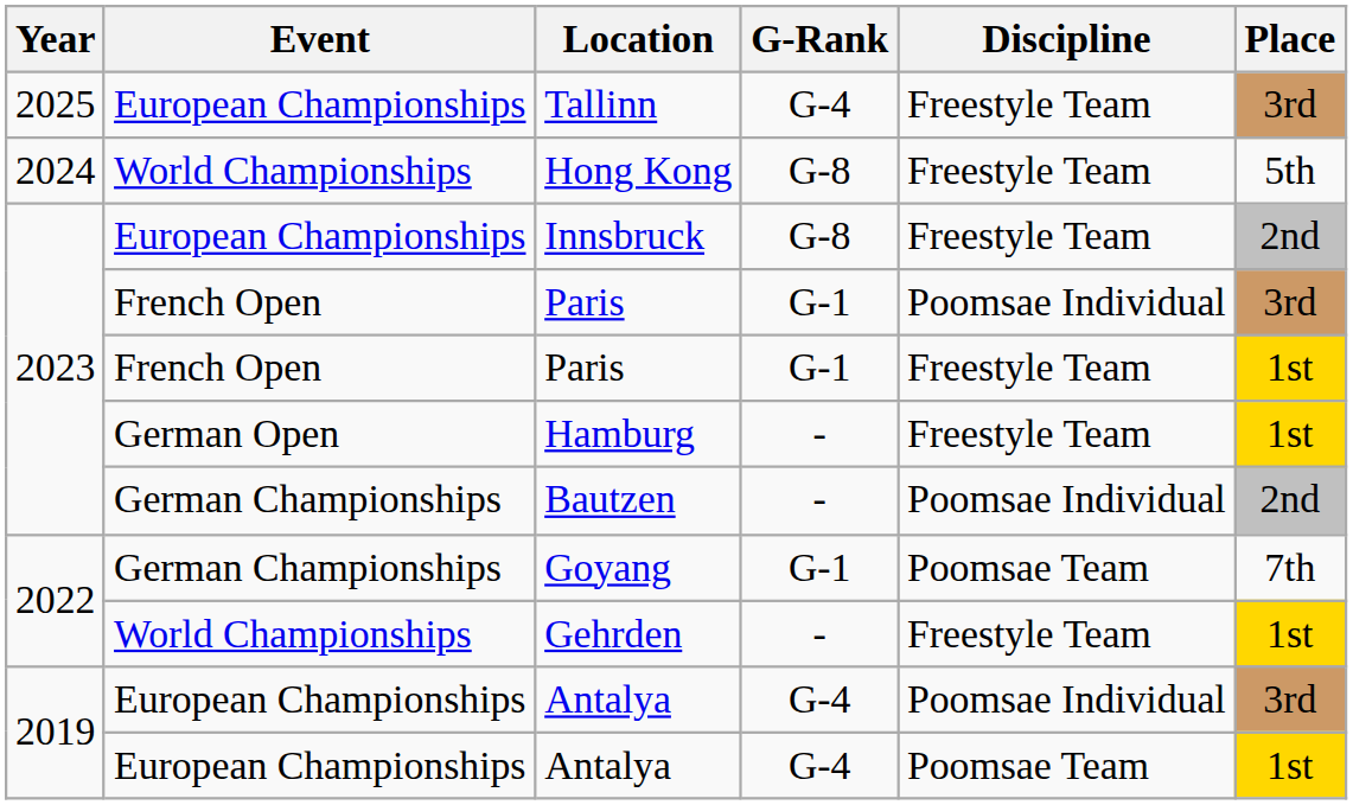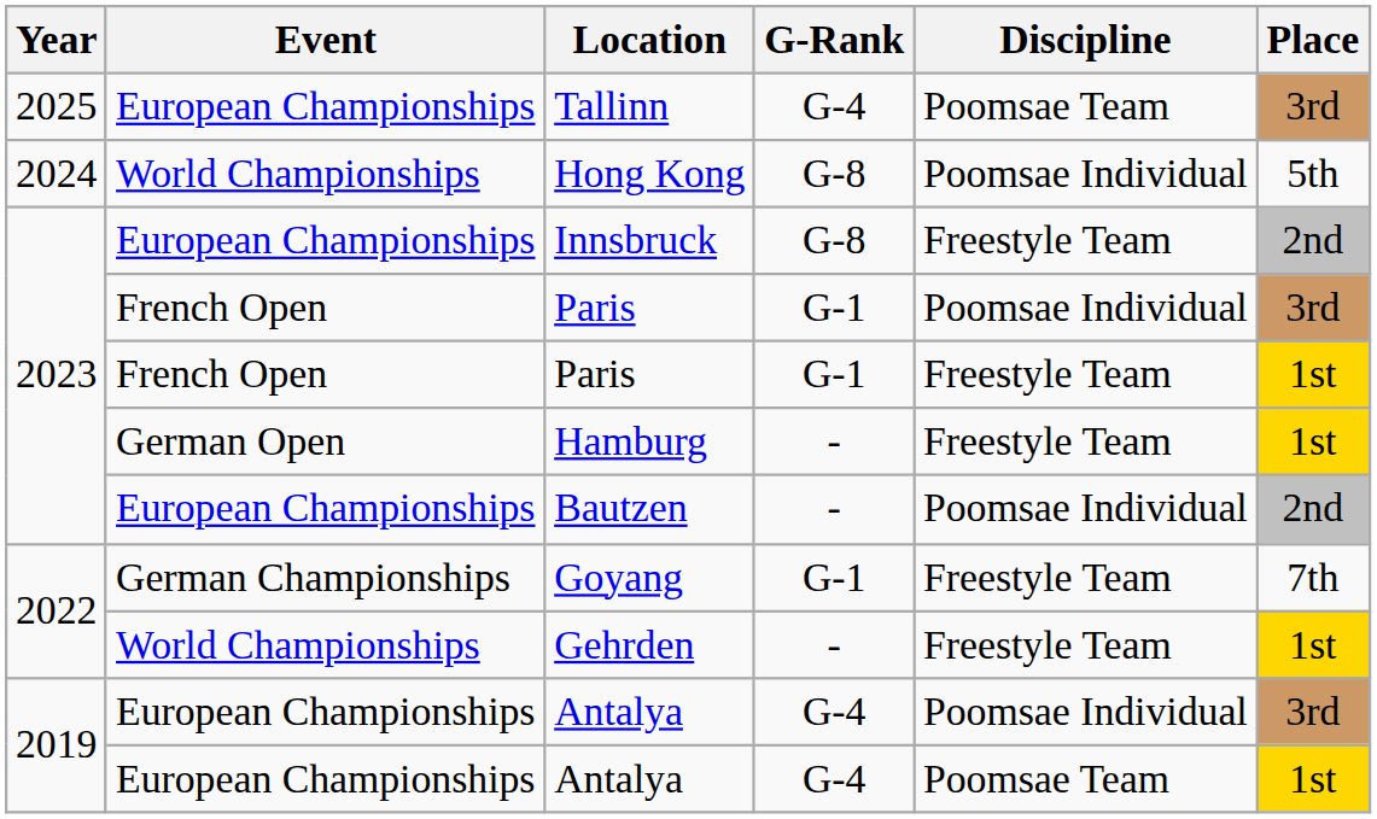Tallinn | Discipline: Freestyle Team -> Poomsae Team
Hong Kong | Discipline: Freestyle Team -> Poomsae Individual
Bautzen | Event: German Championships -> European Championships
Goyang | Discipline: Poomsae Team -> Freestyle Team
